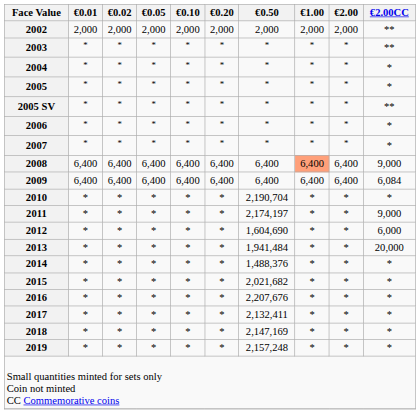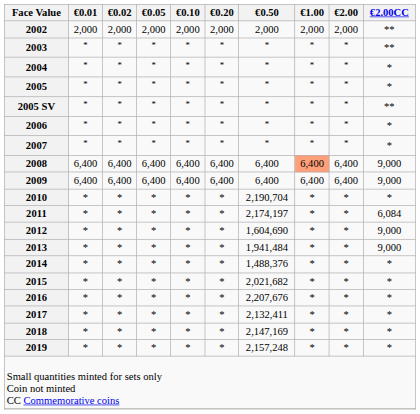2009 | €2.00CC: 6,084 -> 9,000
2011 | €2.00CC: 9,000 -> 6,084
2012 | €2.00CC: 6,000 -> 9,000
2013 | €2.00CC: 20,000 -> 9,000
